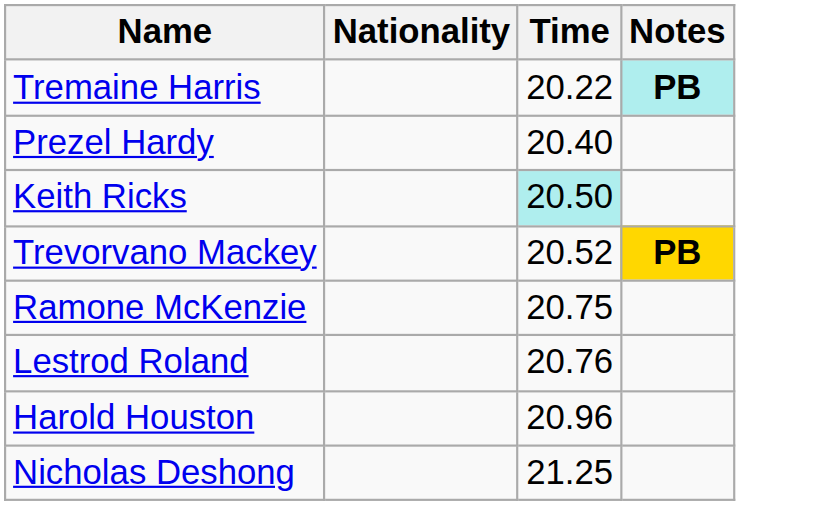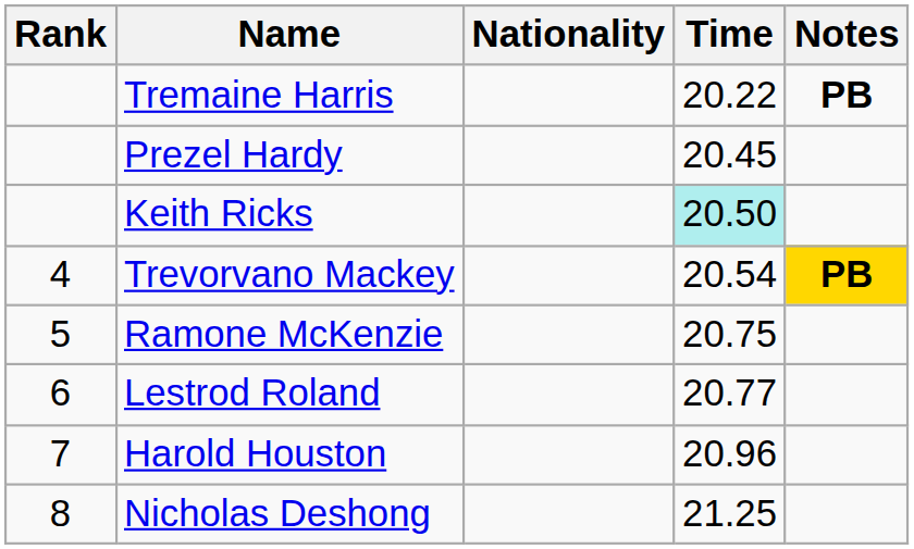+ column: Rank | 4 | 5 | 6 | 7 | 8
Tremaine Harris | Notes: paleturquoise background -> no background
Prezel Hardy | Time: 20.40 -> 20.45
Trevorvano Mackey | Time: 20.52 -> 20.54
Lestrod Roland | Time: 20.76 -> 20.77
